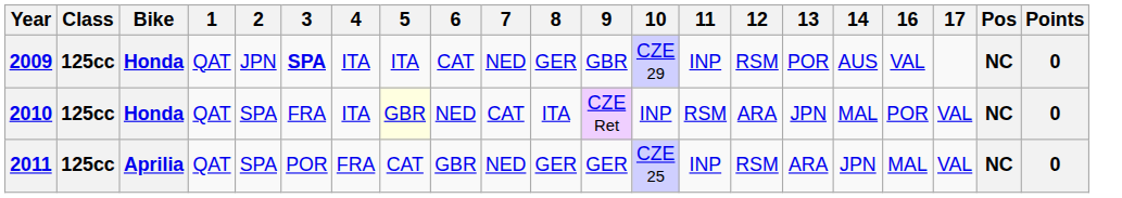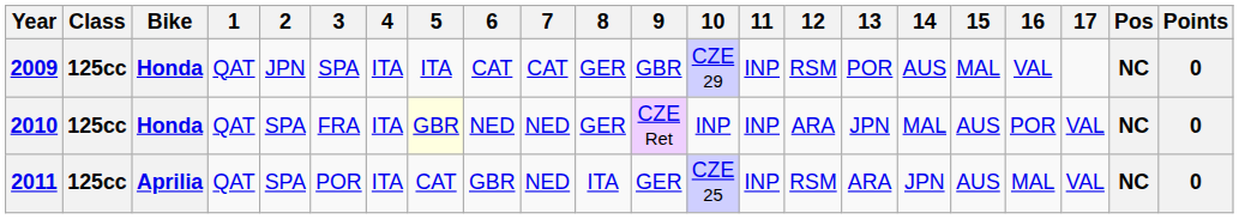+ column: 15 | MAL | AUS | AUS
2009 | 3: bold -> normal
2009 | 7: NED -> CAT
2010 | 7: CAT -> NED
2010 | 8: ITA -> GER
2010 | 11: RSM -> INP
2011 | 4: FRA -> ITA
2011 | 8: GER -> ITA
